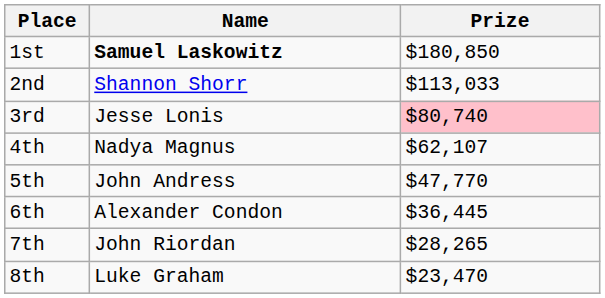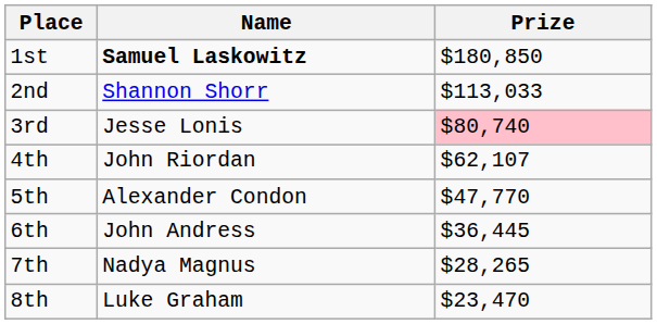4th | Name: Nadya Magnus -> John Riordan
5th | Name: John Andress -> Alexander Condon
6th | Name: Alexander Condon -> John Andress
7th | Name: John Riordan -> Nadya Magnus
